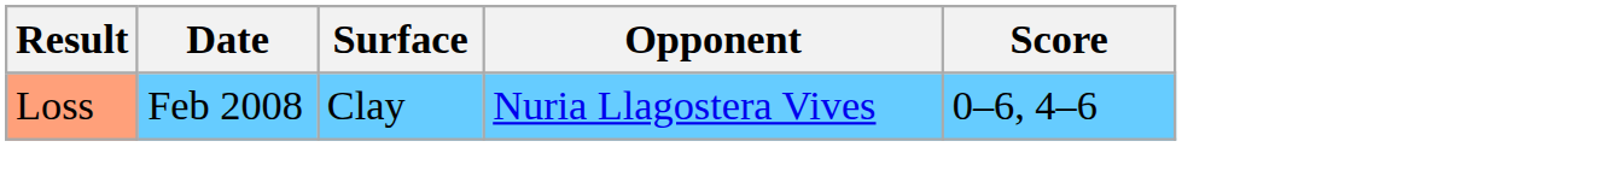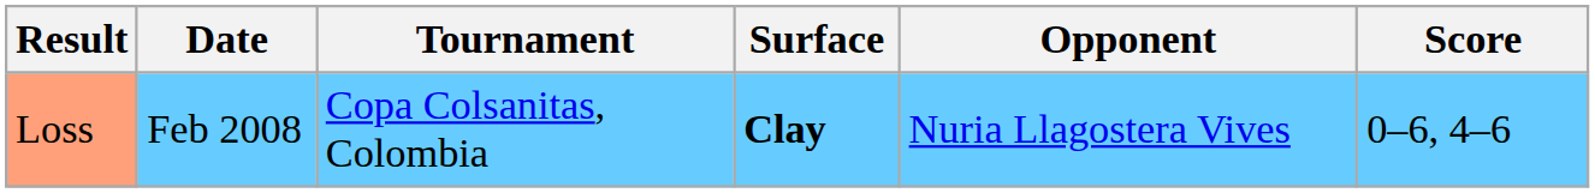+ column: Tournament | Copa Colsanitas, Colombia
Loss | Surface: normal -> bold
